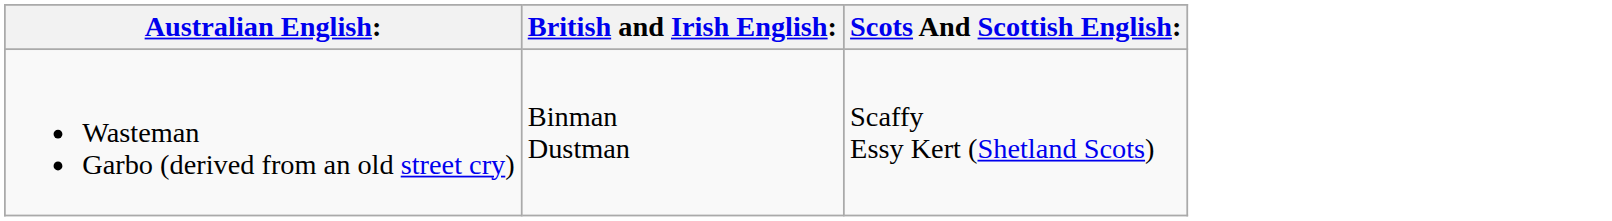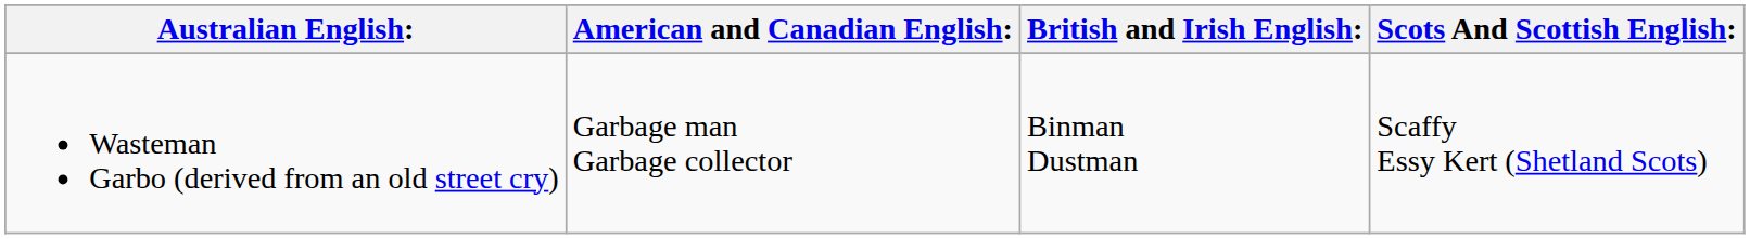+ column: American and Canadian English: | Garbage man Garbage collector
